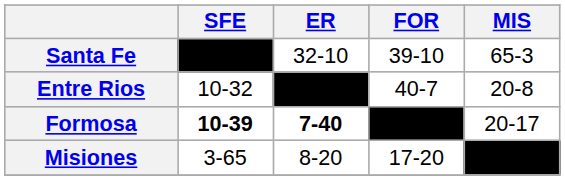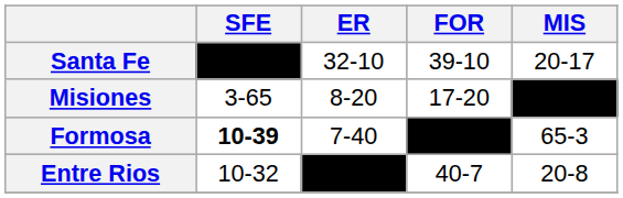Santa Fe | MIS: 65-3 -> 20-17
rows swapped: Entre Rios <-> Misiones
Formosa | ER: bold -> normal
Formosa | MIS: 20-17 -> 65-3
